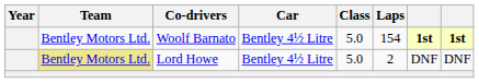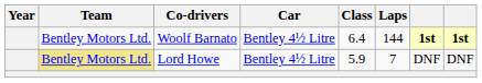Woolf Barnato | Class: 5.0 -> 6.4
Woolf Barnato | Laps: 154 -> 144
Lord Howe | Class: 5.0 -> 5.9
Lord Howe | Laps: 2 -> 7
